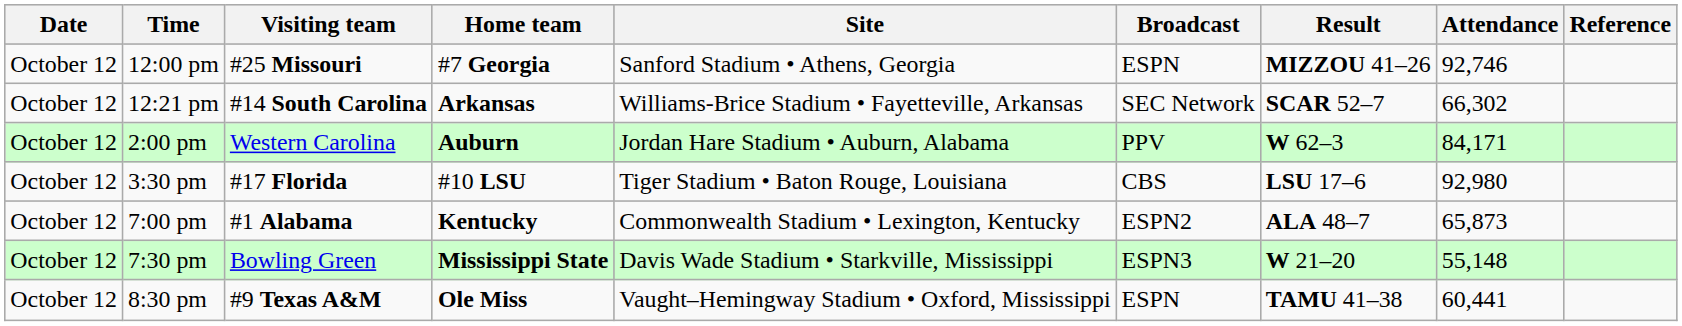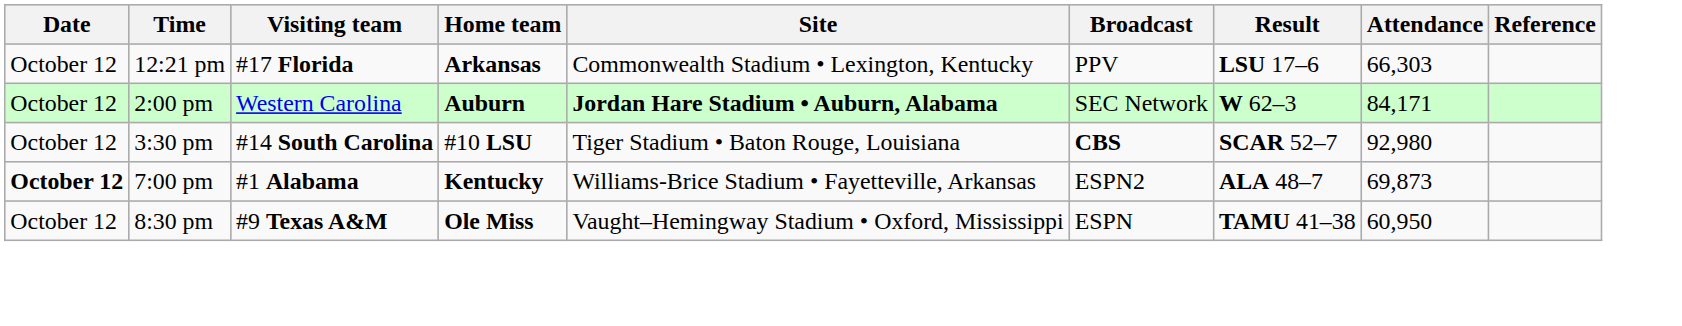- row: October 12 | 12:00 pm | #25 Missouri | #7 Georgia | Sanford Stadium • Athens, Georgia | ESPN | MIZZOU 41–26 | 92,746
12:21 pm | Visiting team: #14 South Carolina -> #17 Florida
12:21 pm | Site: Williams-Brice Stadium • Fayetteville, Arkansas -> Commonwealth Stadium • Lexington, Kentucky
12:21 pm | Broadcast: SEC Network -> PPV
12:21 pm | Result: SCAR 52–7 -> LSU 17–6
12:21 pm | Attendance: 66,302 -> 66,303
2:00 pm | Site: normal -> bold
2:00 pm | Broadcast: PPV -> SEC Network
3:30 pm | Visiting team: #17 Florida -> #14 South Carolina
3:30 pm | Broadcast: normal -> bold
3:30 pm | Result: LSU 17–6 -> SCAR 52–7
7:00 pm | Date: normal -> bold
7:00 pm | Site: Commonwealth Stadium • Lexington, Kentucky -> Williams-Brice Stadium • Fayetteville, Arkansas
7:00 pm | Attendance: 65,873 -> 69,873
- row: October 12 | 7:30 pm | Bowling Green | Mississippi State | Davis Wade Stadium • Starkville, Mississippi | ESPN3 | W 21–20 | 55,148
8:30 pm | Attendance: 60,441 -> 60,950
